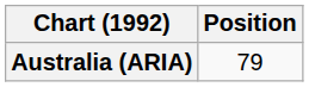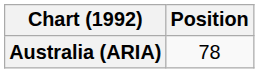Australia (ARIA) | Position: 79 -> 78
